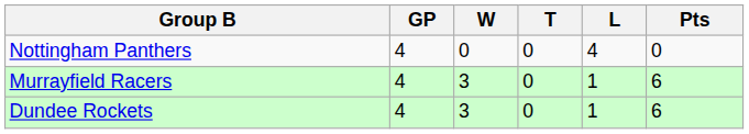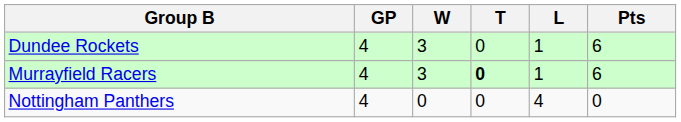rows swapped: Dundee Rockets <-> Nottingham Panthers
Murrayfield Racers | T: normal -> bold
